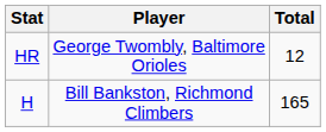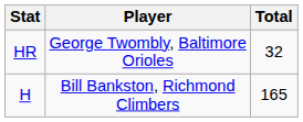HR | Total: 12 -> 32
